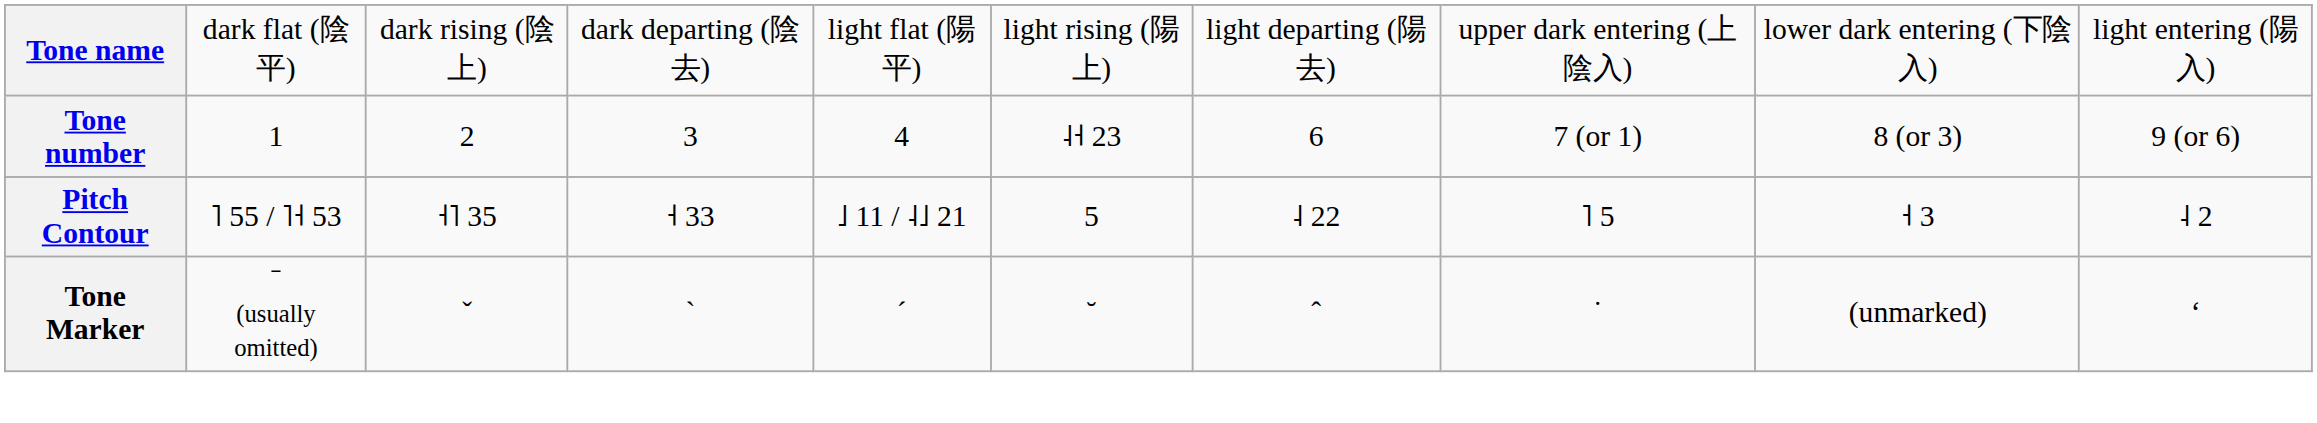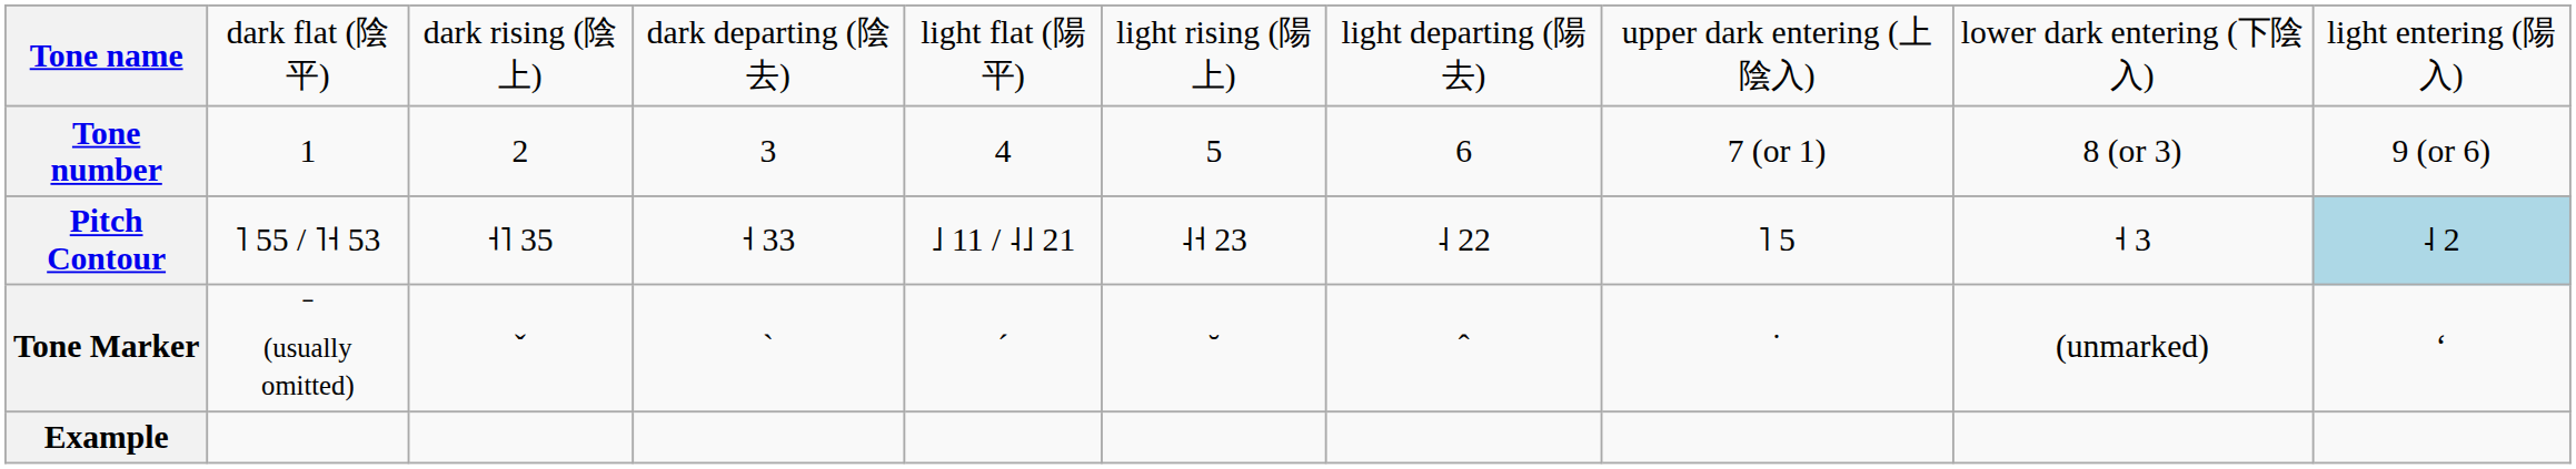Tone number | column 6: ˨˧ 23 -> 5
Pitch Contour | column 6: 5 -> ˨˧ 23
Pitch Contour | column 10: no background -> lightblue background
+ row: Example
